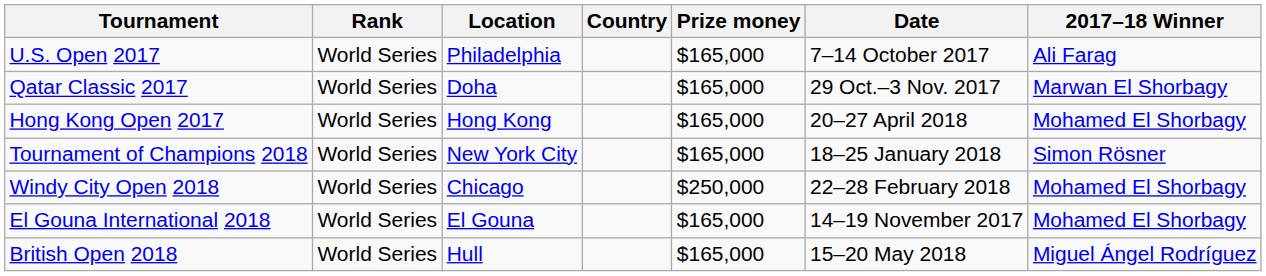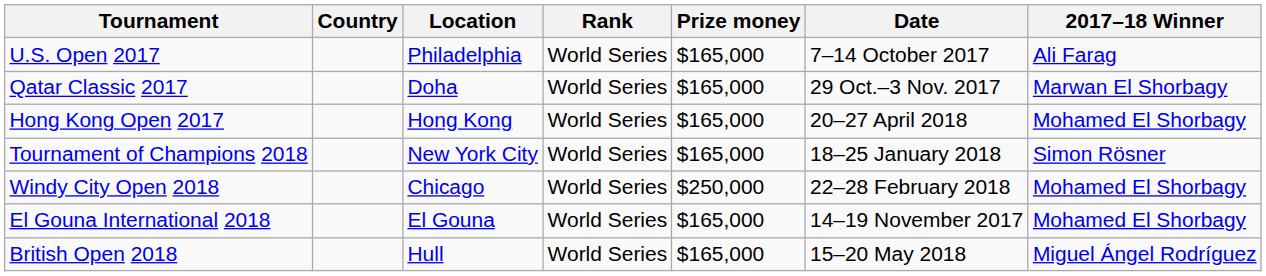columns swapped: Country <-> Rank
